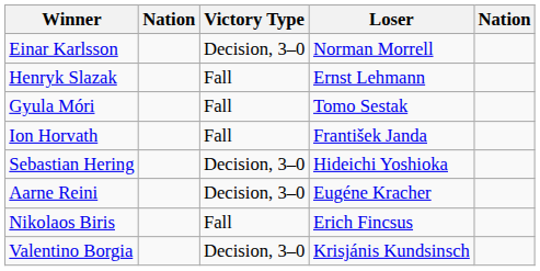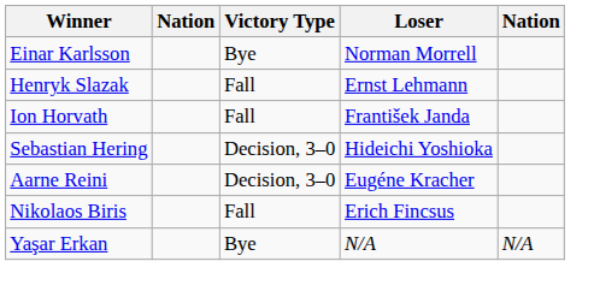Einar Karlsson | Victory Type: Decision, 3–0 -> Bye
- row: Gyula Móri | Fall | Tomo Sestak
- row: Valentino Borgia | Decision, 3–0 | Krisjánis Kundsinsch
+ row: Yaşar Erkan | Bye | N/A | N/A
